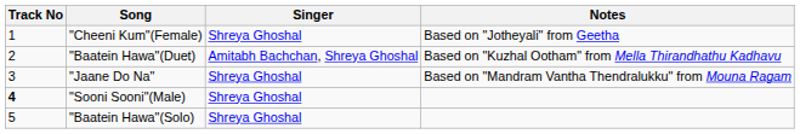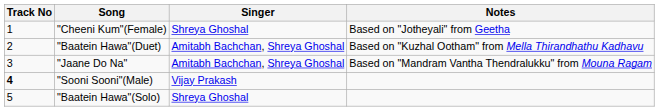"Jaane Do Na" | Singer: Shreya Ghoshal -> Amitabh Bachchan, Shreya Ghoshal
"Sooni Sooni"(Male) | Singer: Shreya Ghoshal -> Vijay Prakash
